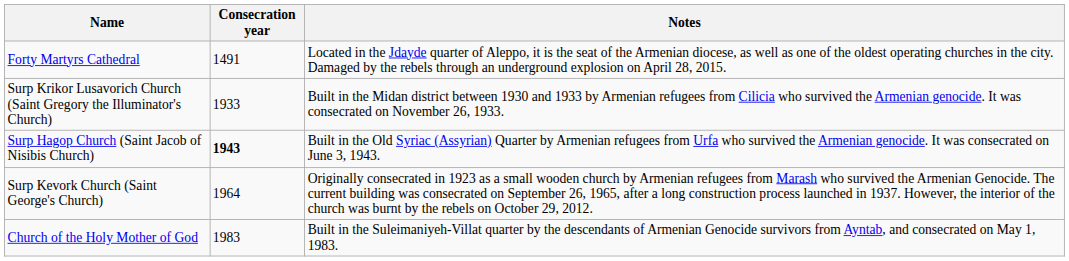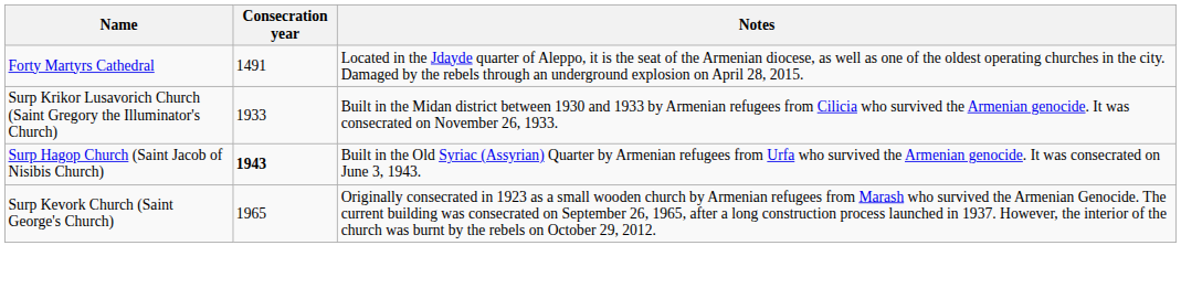Surp Kevork Church (Saint George's Church) | Consecration year: 1964 -> 1965
- row: Church of the Holy Mother of God | 1983 | Built in the Suleimaniyeh-Villat quarter by the descendants of Armenian Genocide survivors from Ayntab, and consecrated on May 1, 1983.
